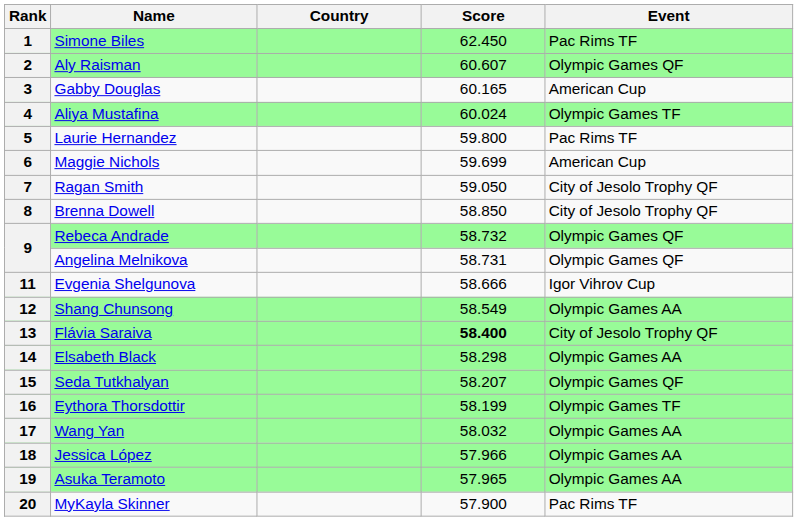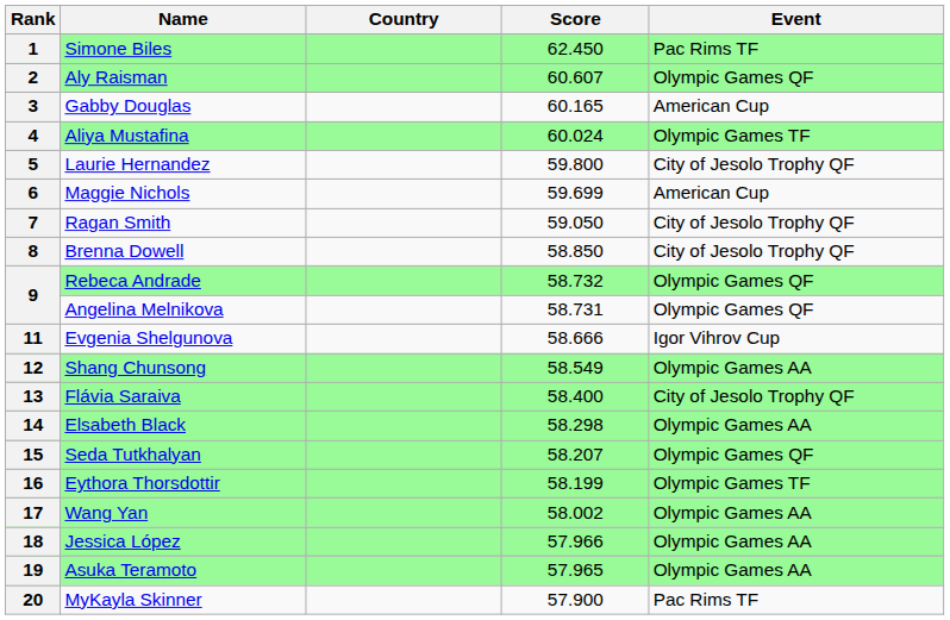5 | Event: Pac Rims TF -> City of Jesolo Trophy QF
13 | Score: bold -> normal
17 | Score: 58.032 -> 58.002
